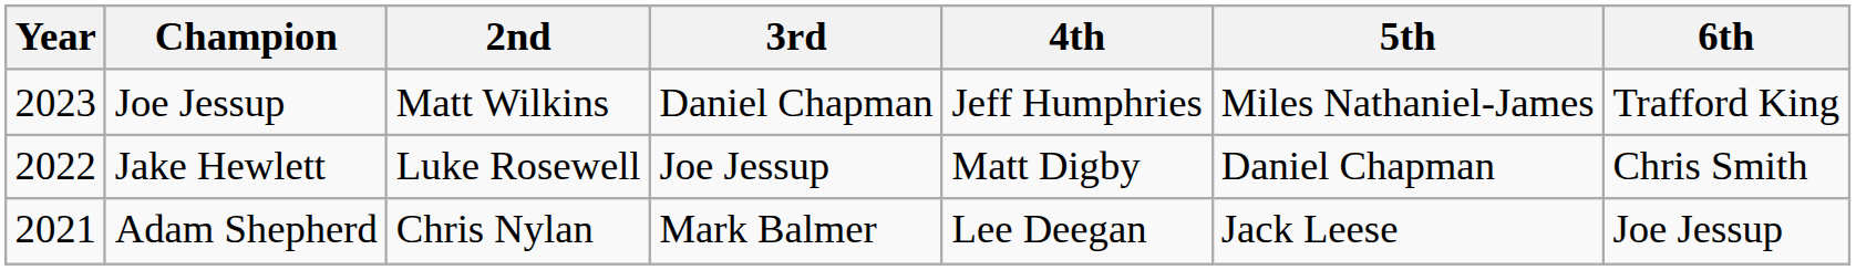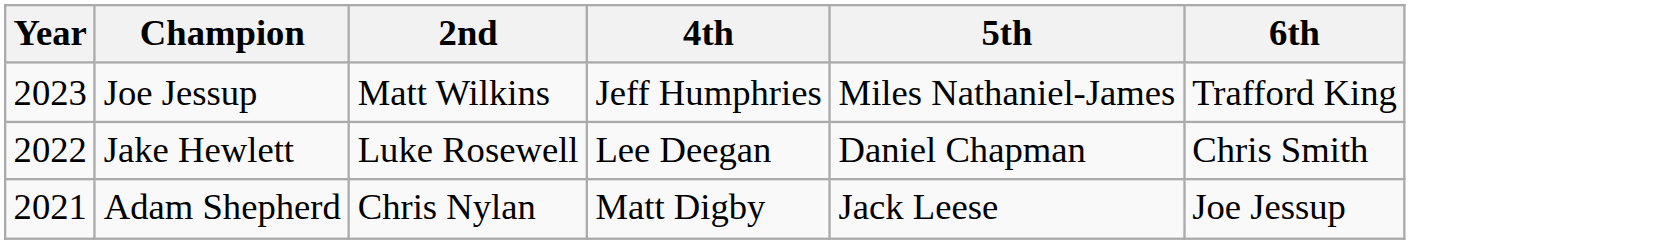- column: 3rd | Daniel Chapman | Joe Jessup | Mark Balmer
Jake Hewlett | 4th: Matt Digby -> Lee Deegan
Adam Shepherd | 4th: Lee Deegan -> Matt Digby
